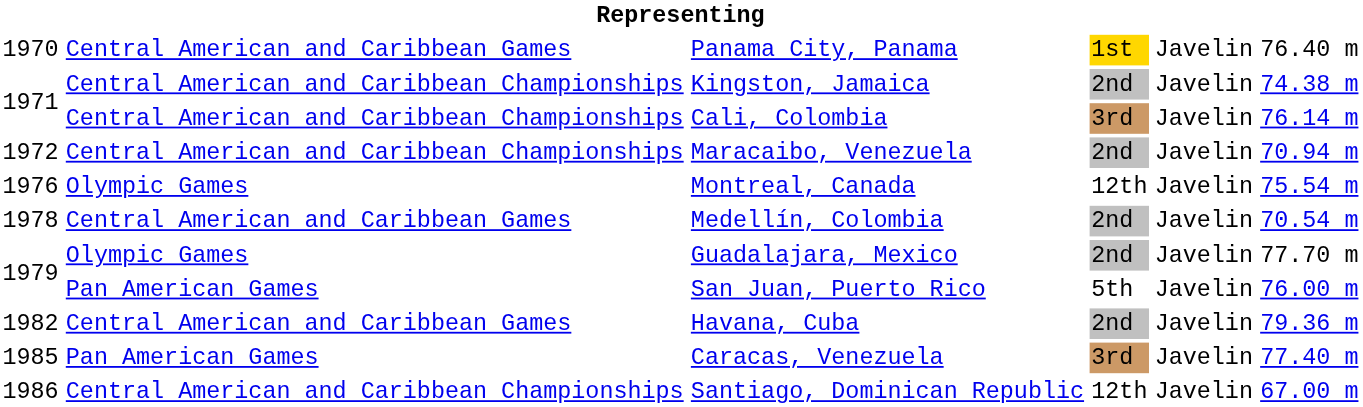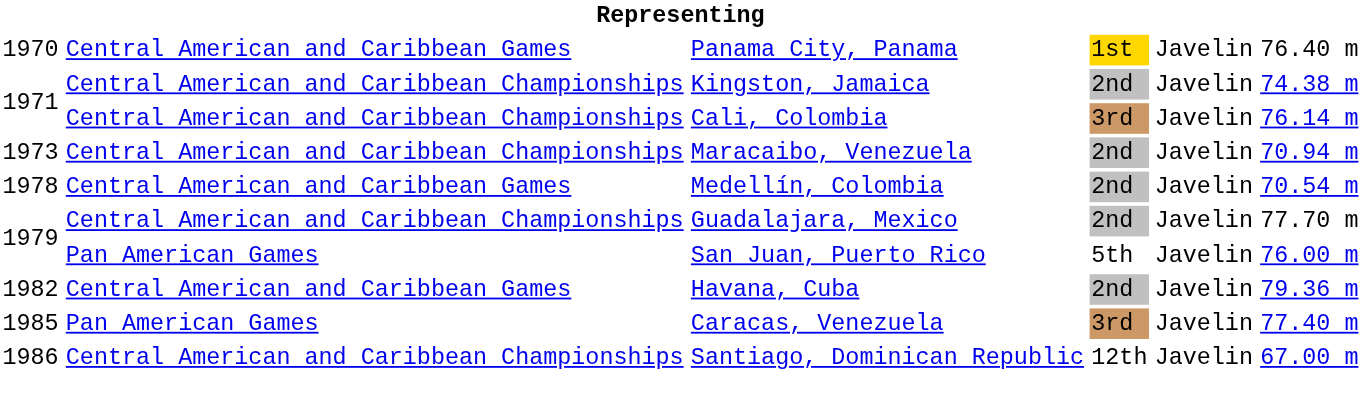Maracaibo, Venezuela | column 1: 1972 -> 1973
- row: 1976 | Olympic Games | Montreal, Canada | 12th | Javelin | 75.54 m
Guadalajara, Mexico | column 2: Olympic Games -> Central American and Caribbean Championships
